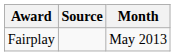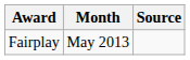columns swapped: Month <-> Source
